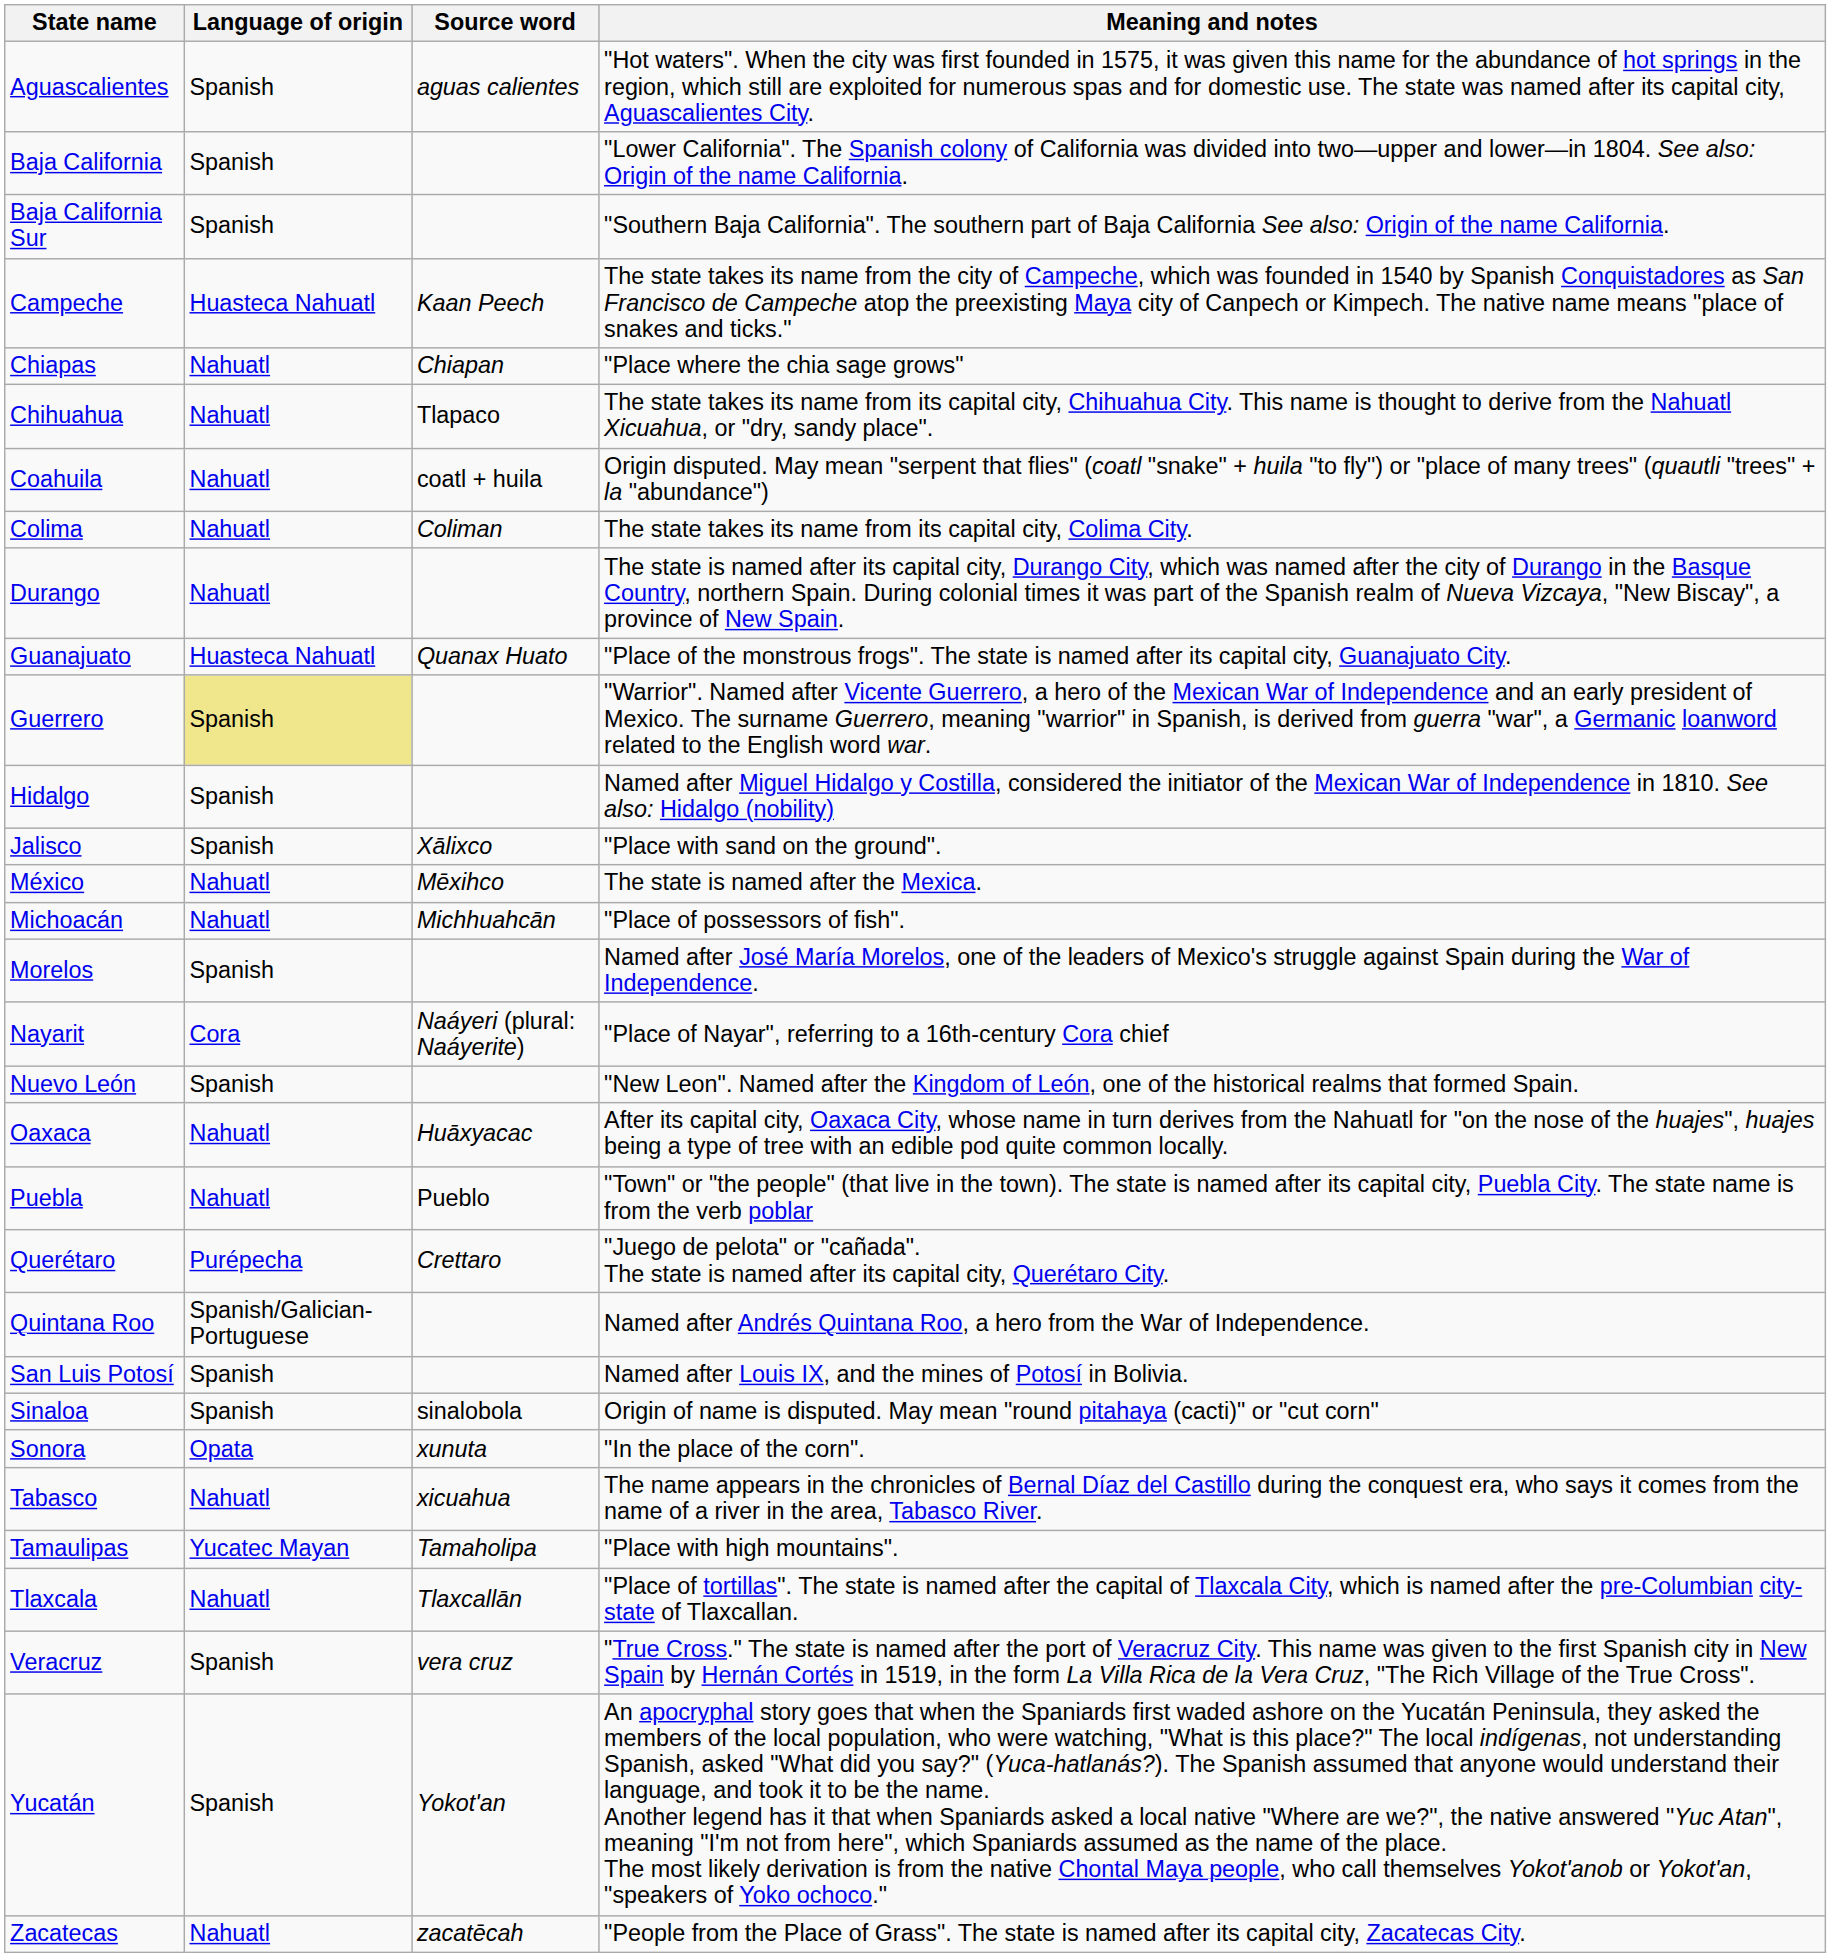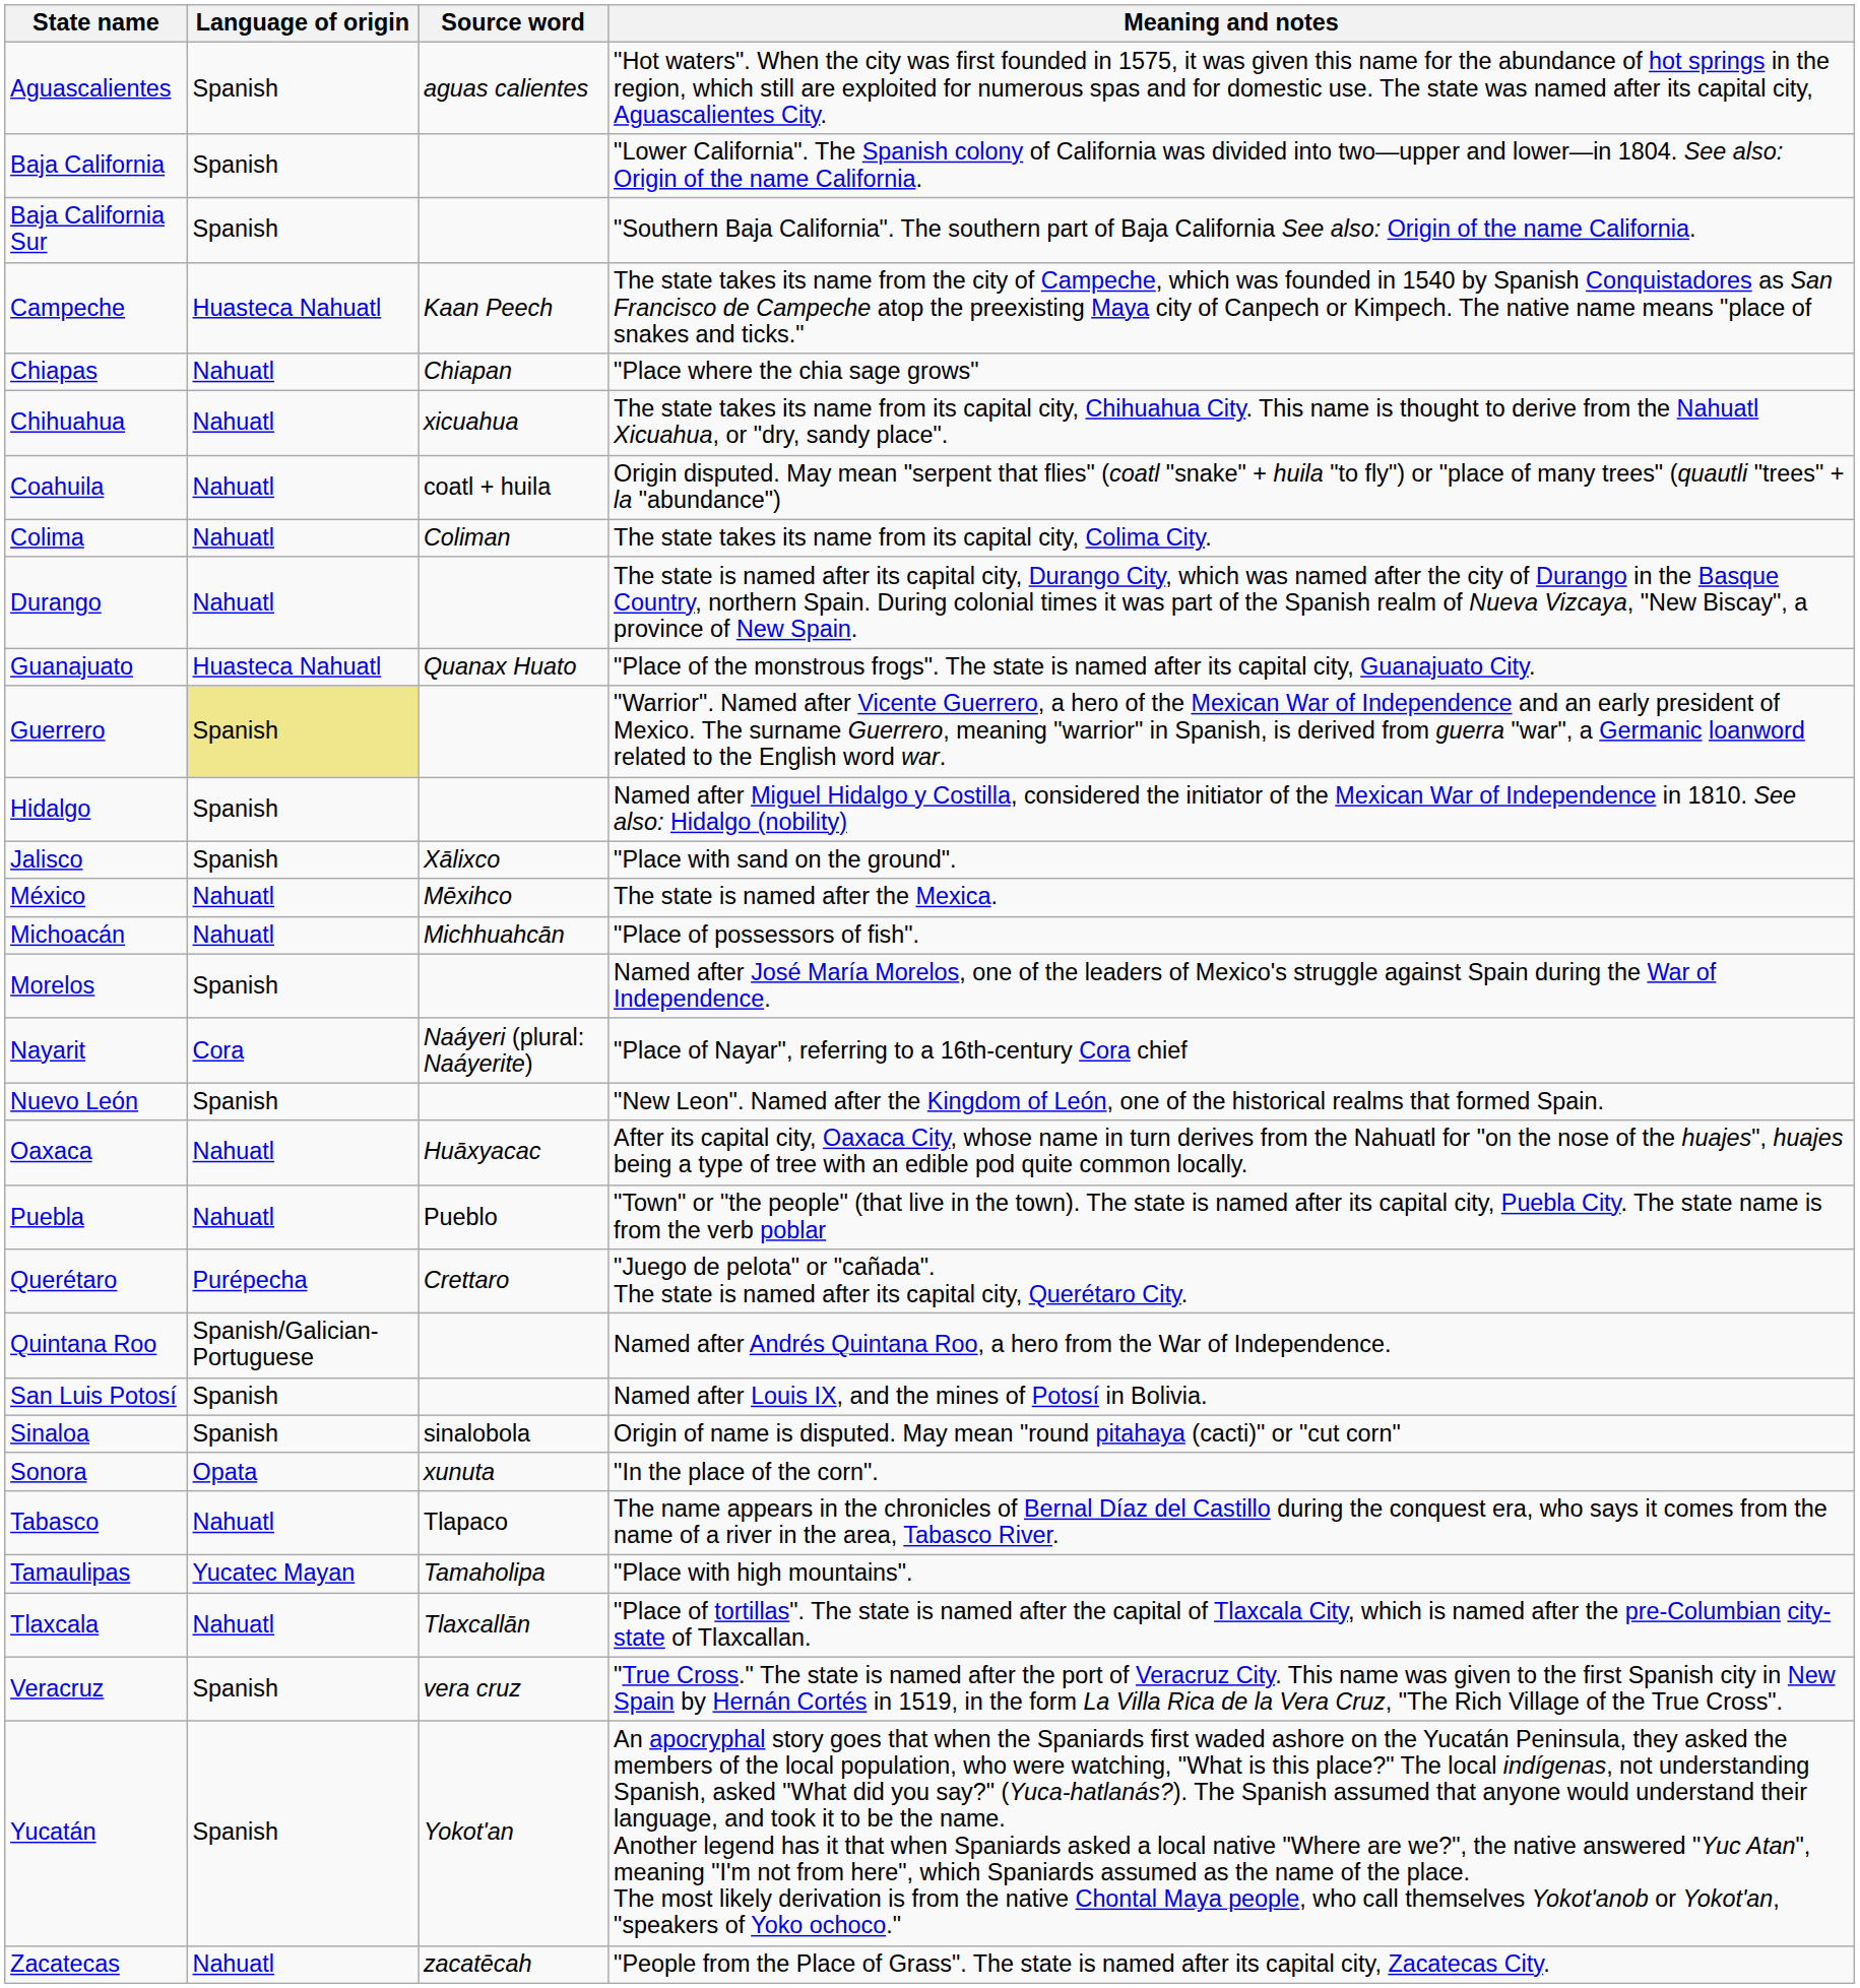Chihuahua | Source word: Tlapaco -> xicuahua
Tabasco | Source word: xicuahua -> Tlapaco
